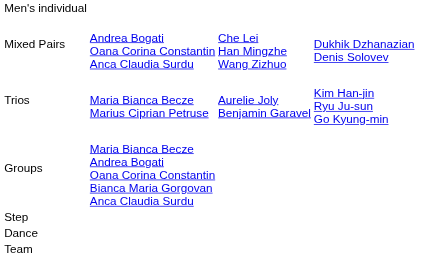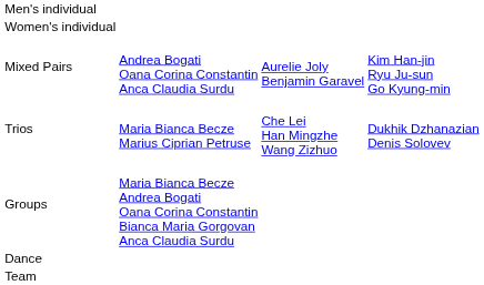+ row: Women's individual
Mixed Pairs | column 3: Che Lei Han Mingzhe Wang Zizhuo -> Aurelie Joly Benjamin Garavel
Mixed Pairs | column 4: Dukhik Dzhanazian Denis Solovev -> Kim Han-jin Ryu Ju-sun Go Kyung-min
Trios | column 3: Aurelie Joly Benjamin Garavel -> Che Lei Han Mingzhe Wang Zizhuo
Trios | column 4: Kim Han-jin Ryu Ju-sun Go Kyung-min -> Dukhik Dzhanazian Denis Solovev
- row: Step
